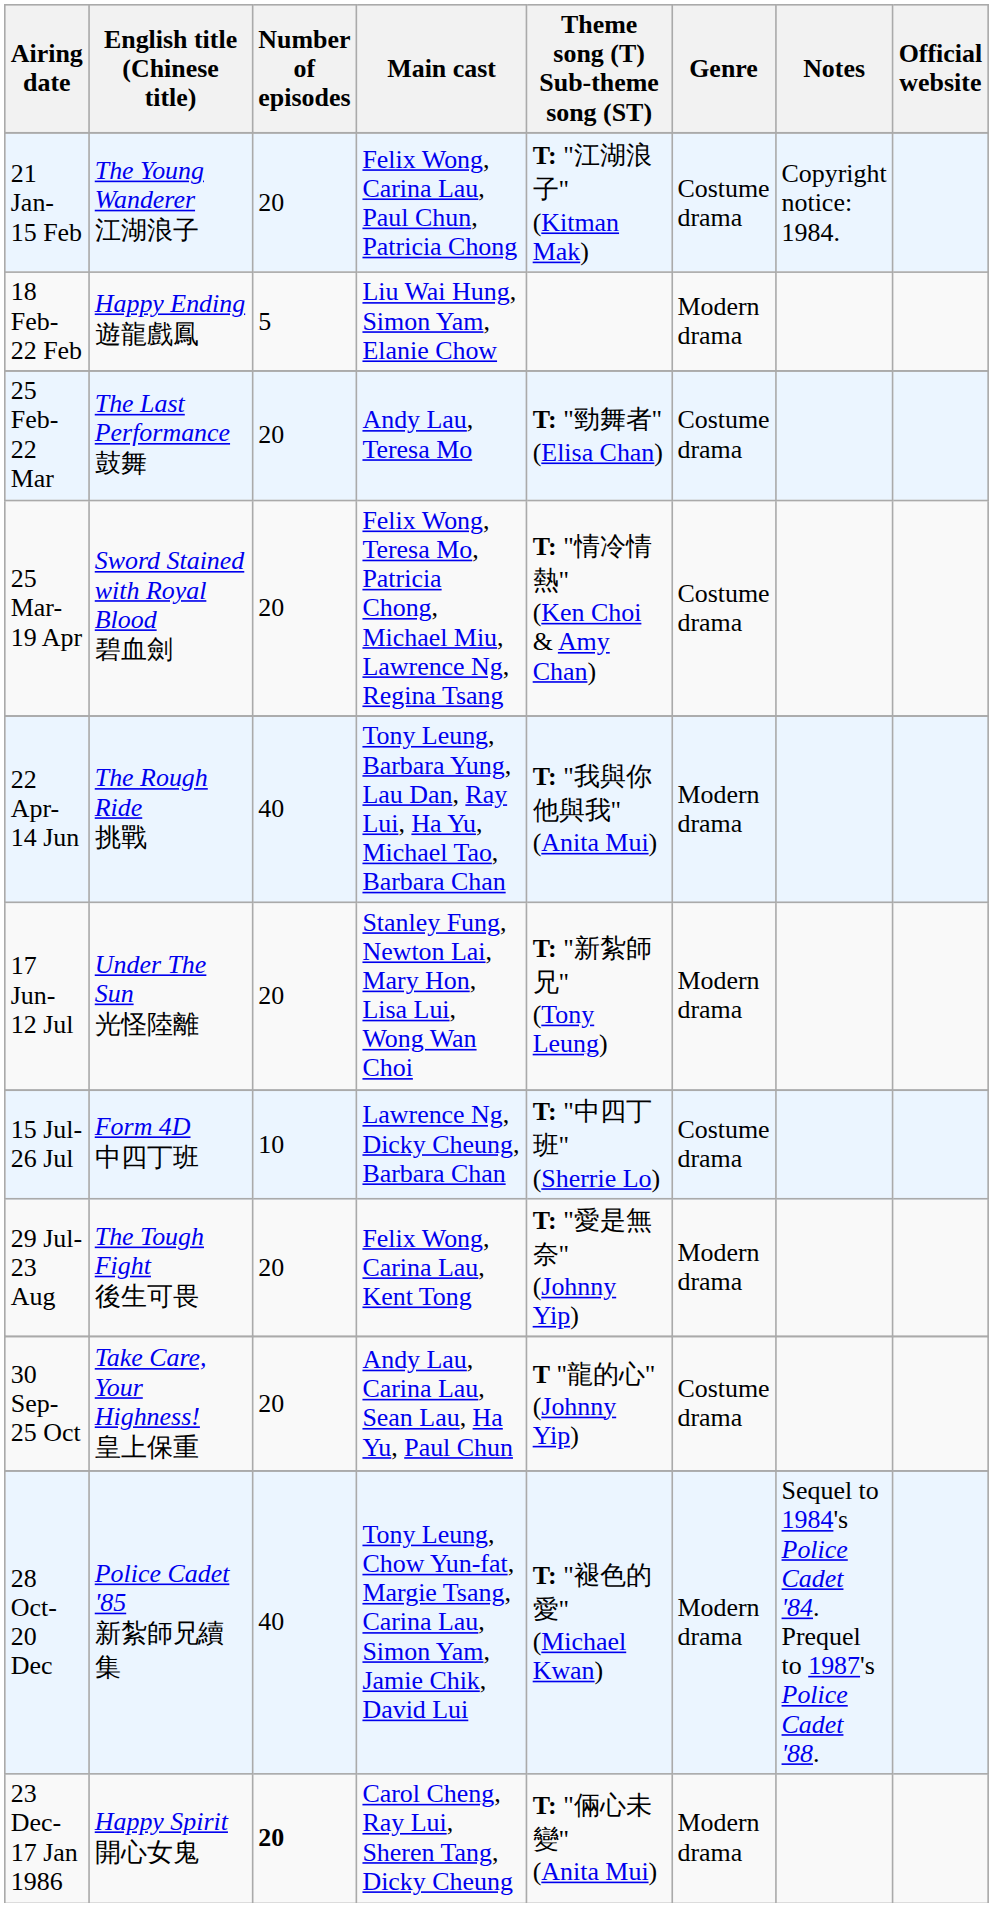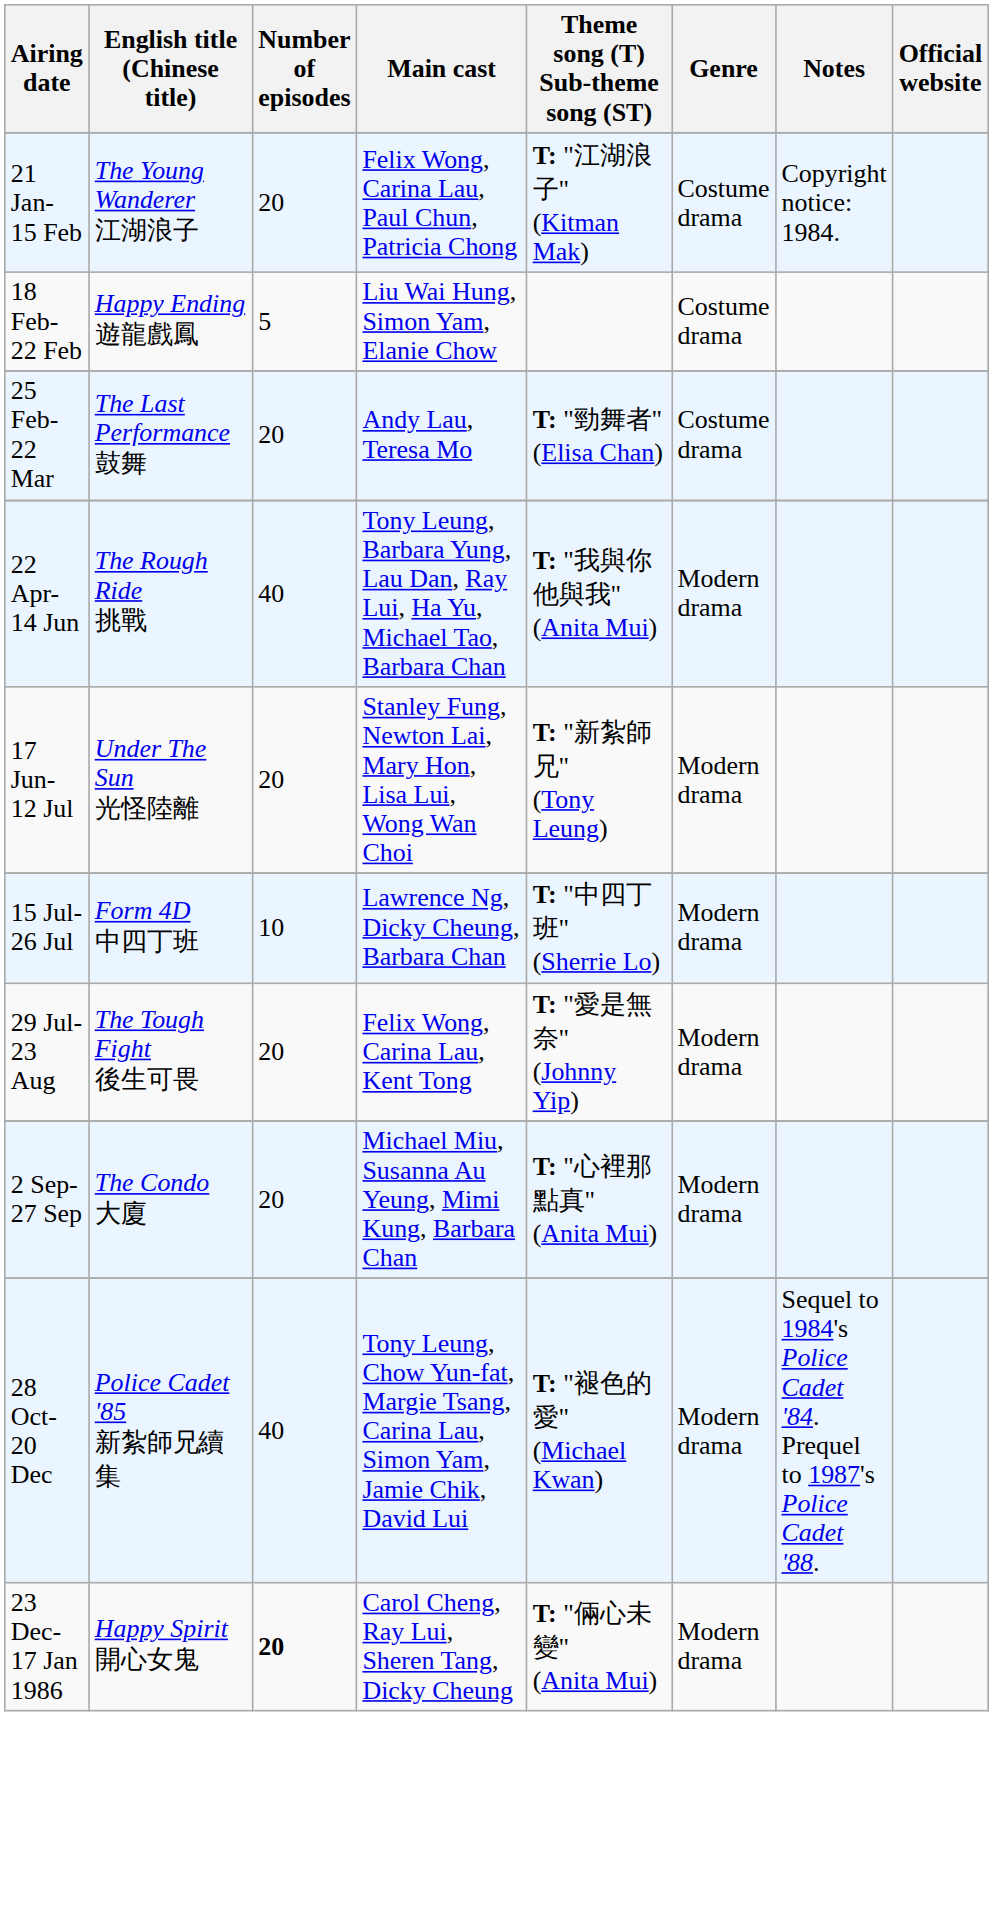18 Feb- 22 Feb | Genre: Modern drama -> Costume drama
- row: 25 Mar- 19 Apr | Sword Stained with Royal Blood 碧血劍 | 20 | Felix Wong, Teresa Mo, Patricia Chong, Michael Miu, Lawrence Ng, Regina Tsang | T: "情冷情熱" (Ken Choi & Amy Chan) | Costume drama
15 Jul- 26 Jul | Genre: Costume drama -> Modern drama
+ row: 2 Sep- 27 Sep | The Condo 大廈 | 20 | Michael Miu, Susanna Au Yeung, Mimi Kung, Barbara Chan | T: "心裡那點真" (Anita Mui) | Modern drama
- row: 30 Sep- 25 Oct | Take Care, Your Highness! 皇上保重 | 20 | Andy Lau, Carina Lau, Sean Lau, Ha Yu, Paul Chun | T "龍的心" (Johnny Yip) | Costume drama
